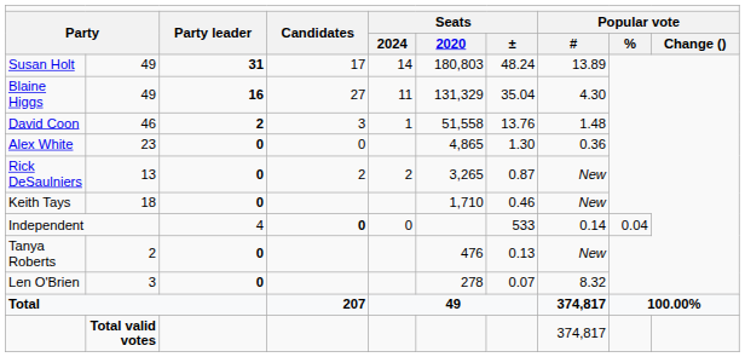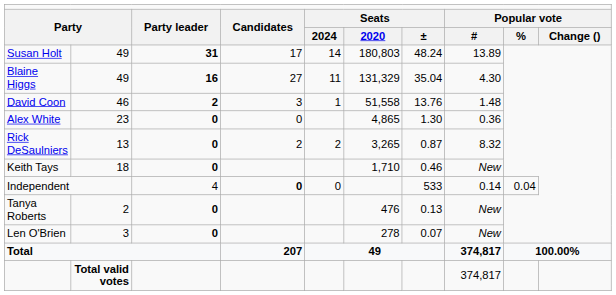Rick DeSaulniers | column 8: New -> 8.32
Len O'Brien | column 8: 8.32 -> New
